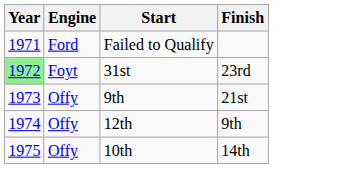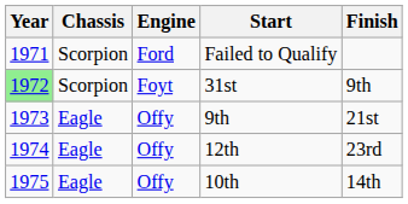+ column: Chassis | Scorpion | Scorpion | Eagle | Eagle | Eagle
31st | Finish: 23rd -> 9th
12th | Finish: 9th -> 23rd
